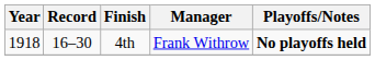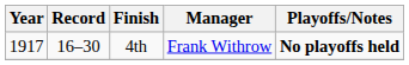4th | Year: 1918 -> 1917
